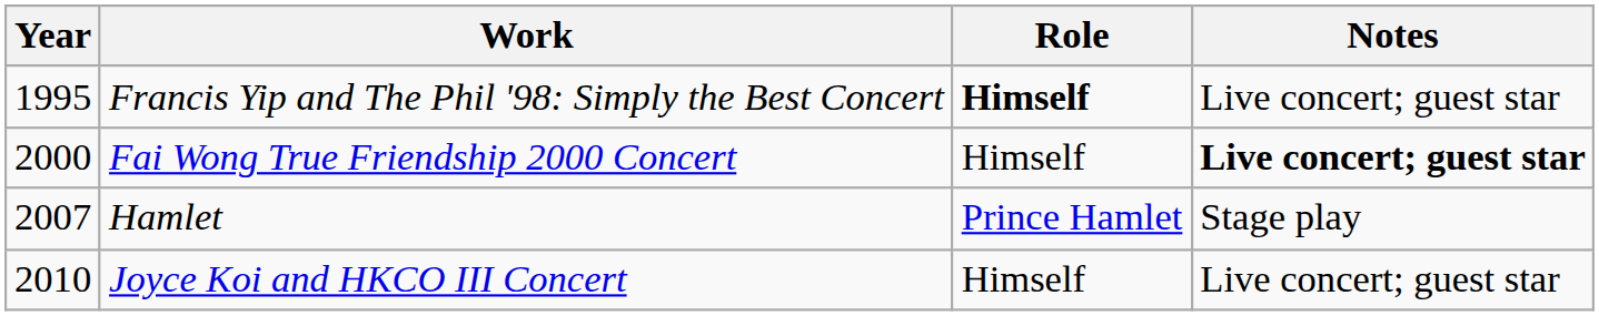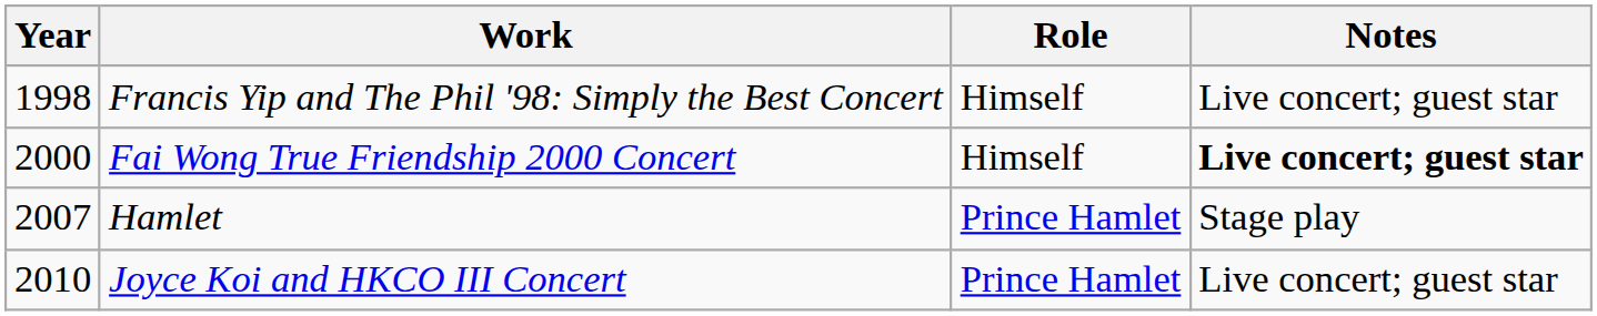Francis Yip and The Phil '98: Simply the Best Concert | Year: 1995 -> 1998
Francis Yip and The Phil '98: Simply the Best Concert | Role: bold -> normal
Joyce Koi and HKCO III Concert | Role: Himself -> Prince Hamlet
